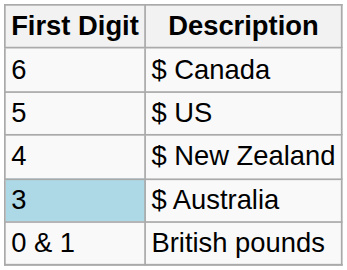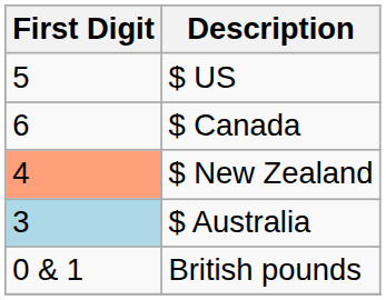rows swapped: $ US <-> $ Canada
$ New Zealand | First Digit: no background -> lightsalmon background
